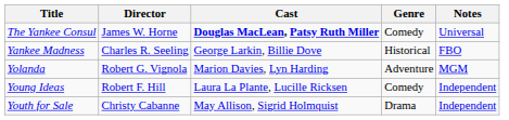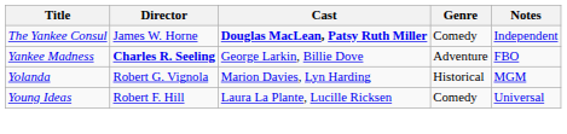The Yankee Consul | Notes: Universal -> Independent
Yankee Madness | Director: normal -> bold
Yankee Madness | Genre: Historical -> Adventure
Yolanda | Genre: Adventure -> Historical
Young Ideas | Notes: Independent -> Universal
- row: Youth for Sale | Christy Cabanne | May Allison, Sigrid Holmquist | Drama | Independent
